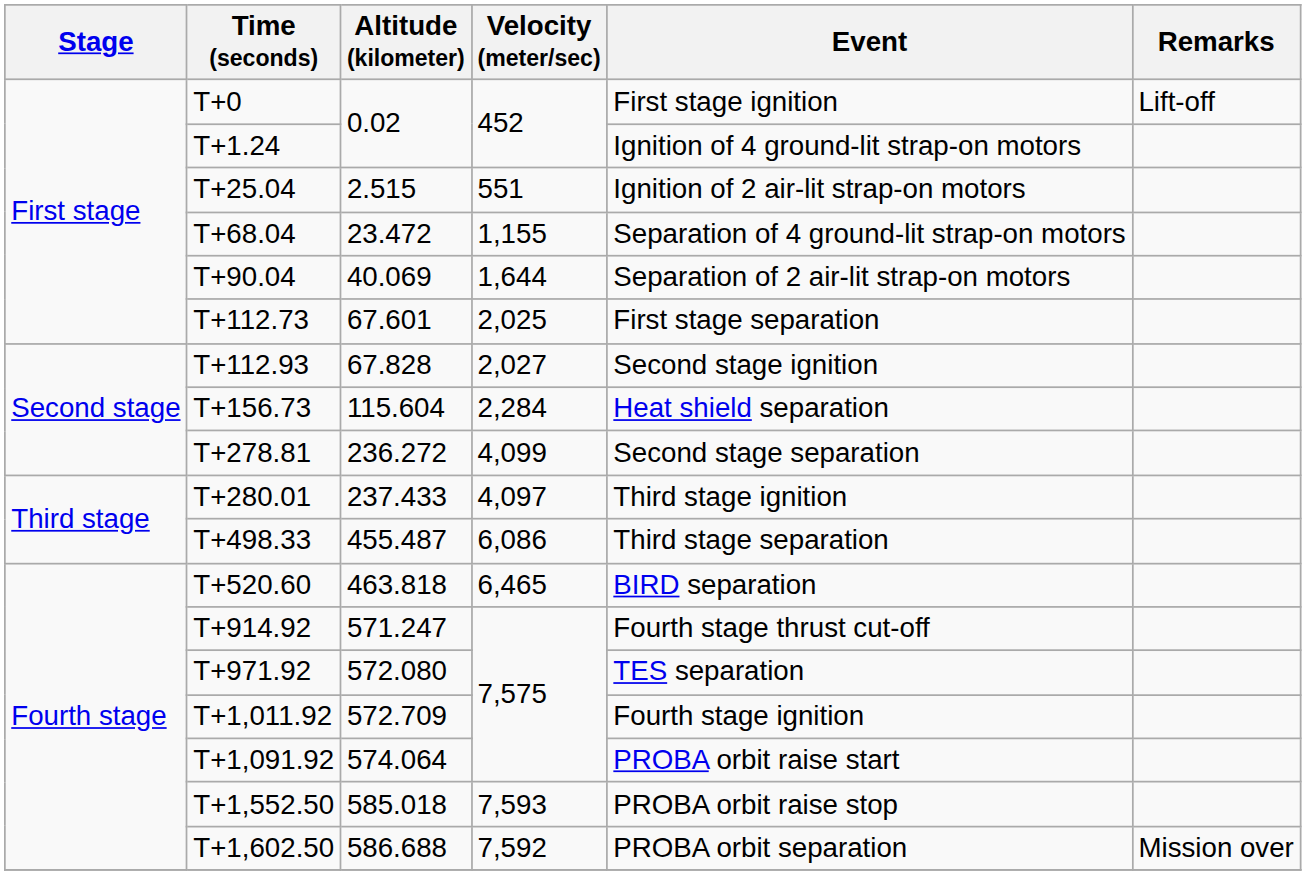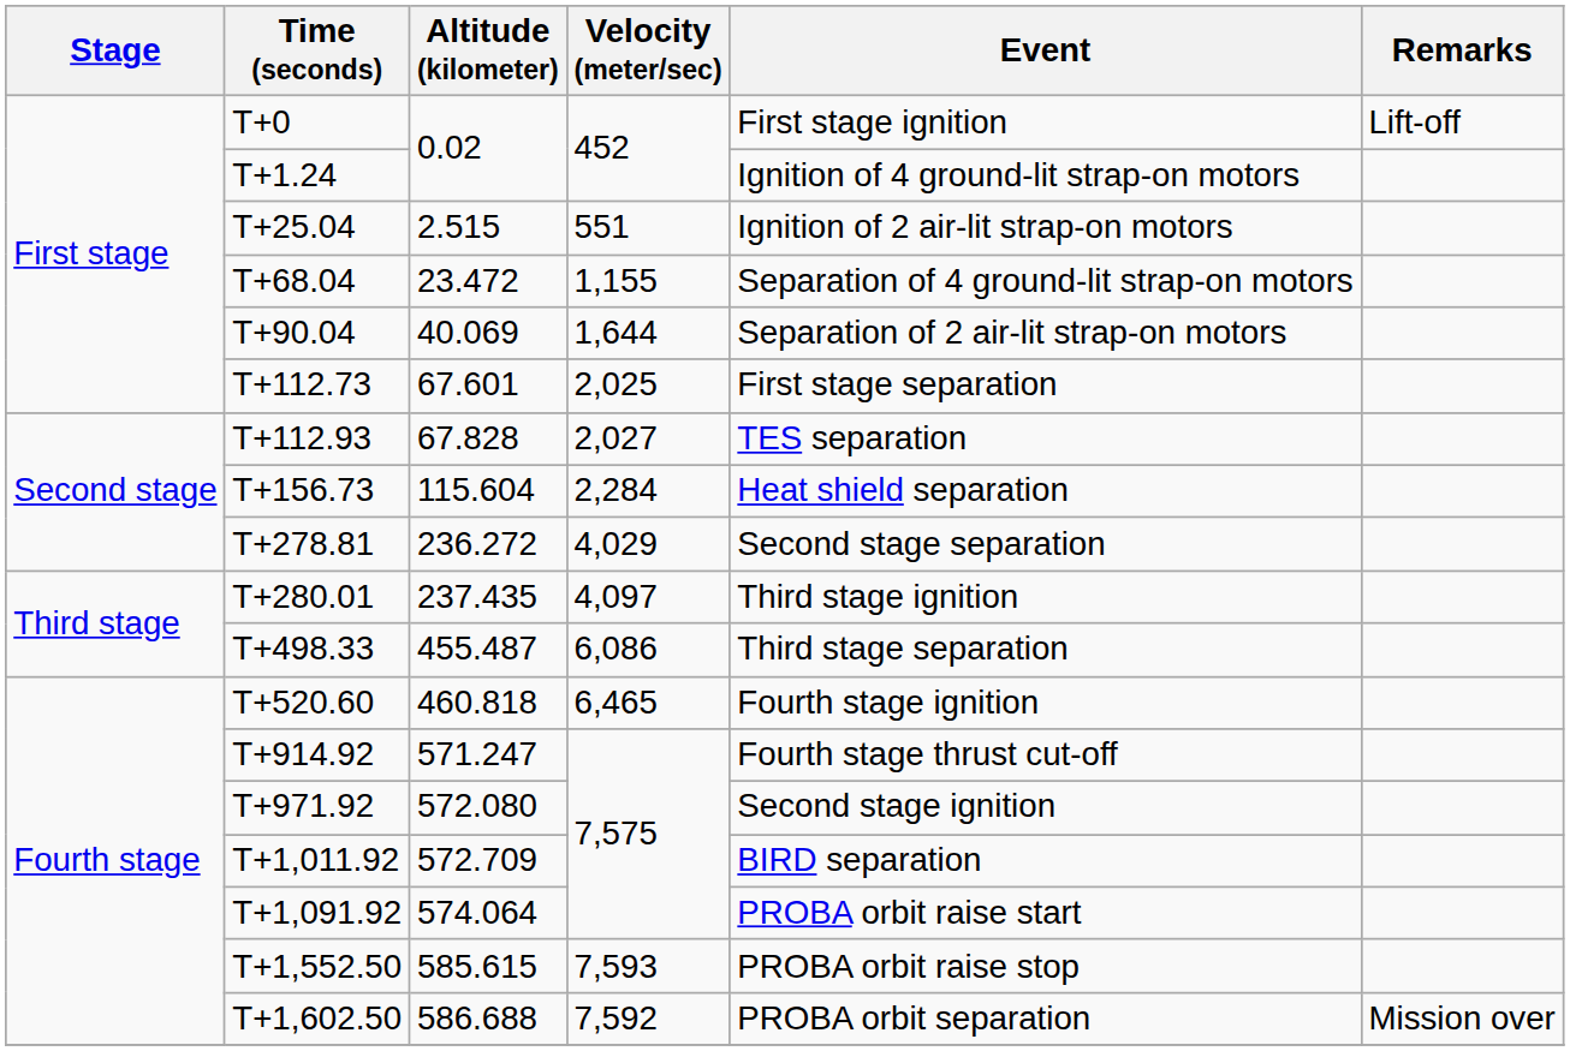T+112.93 | Event: Second stage ignition -> TES separation
T+278.81 | Velocity (meter/sec): 4,099 -> 4,029
T+280.01 | Altitude (kilometer): 237.433 -> 237.435
T+520.60 | Altitude (kilometer): 463.818 -> 460.818
T+520.60 | Event: BIRD separation -> Fourth stage ignition
T+971.92 | Event: TES separation -> Second stage ignition
T+1,011.92 | Event: Fourth stage ignition -> BIRD separation
T+1,552.50 | Altitude (kilometer): 585.018 -> 585.615
